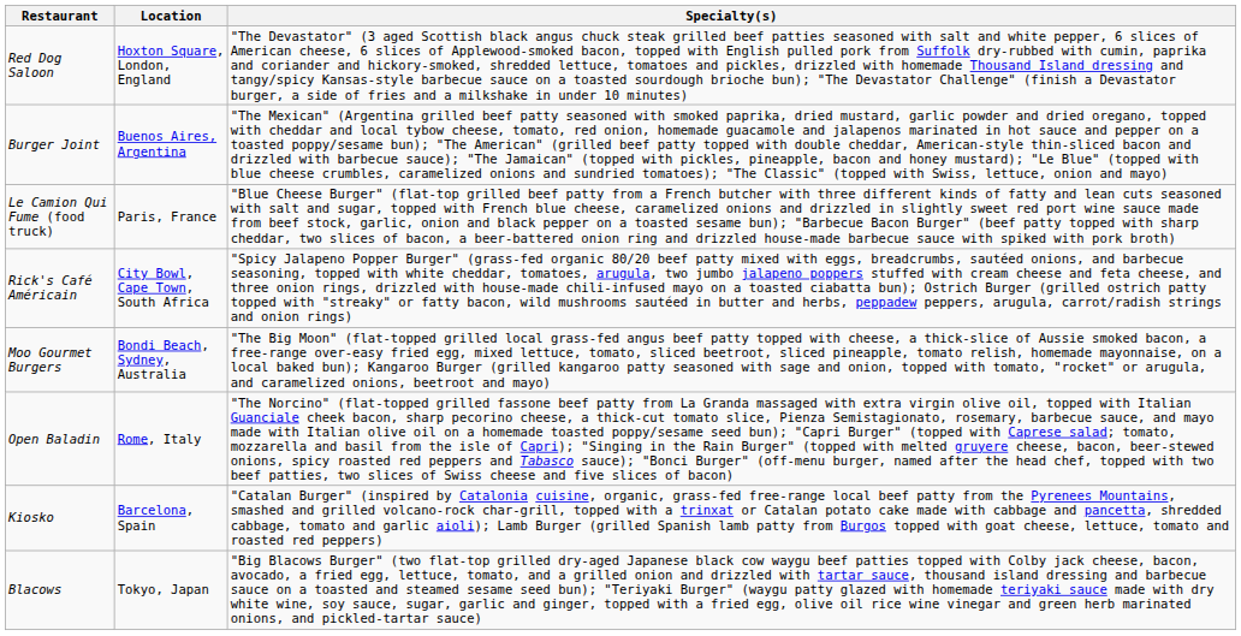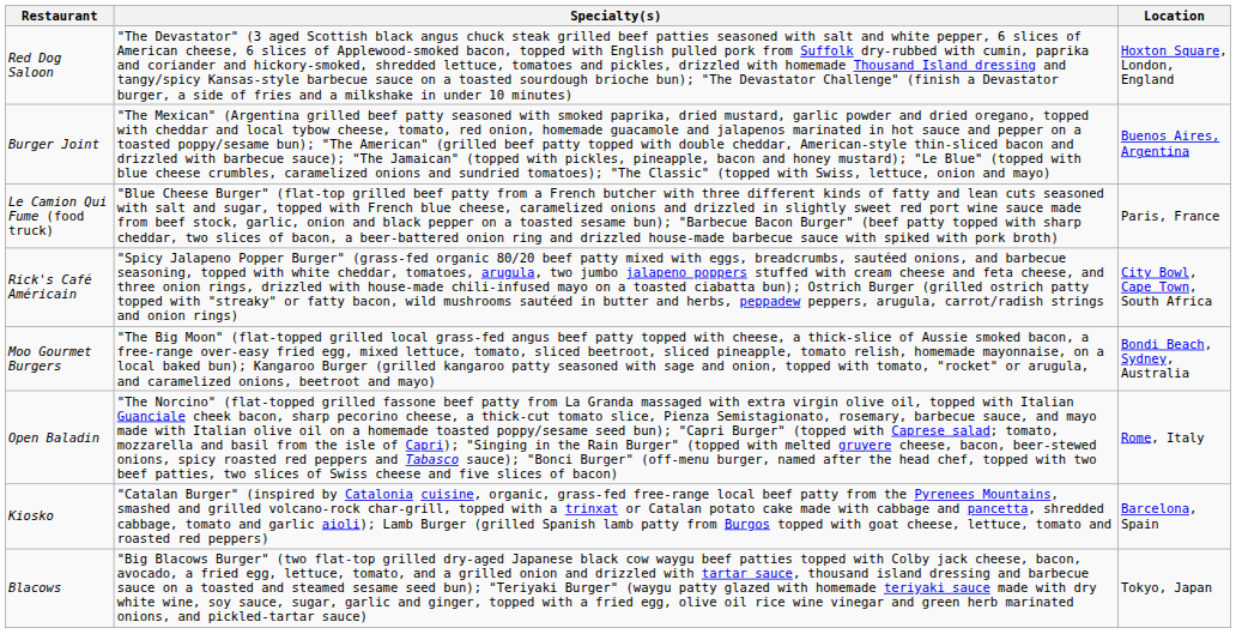columns swapped: Location <-> Specialty(s)
